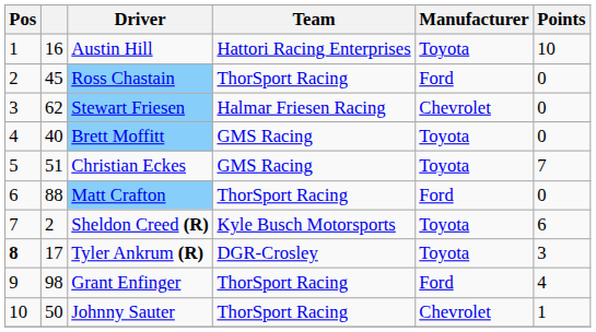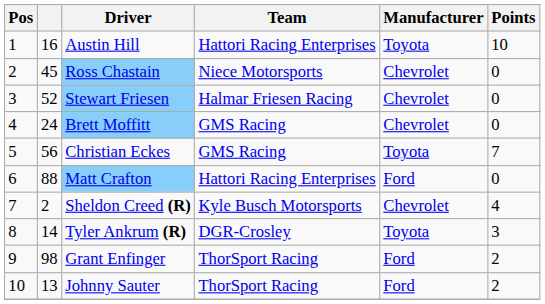Ross Chastain | Team: ThorSport Racing -> Niece Motorsports
Ross Chastain | Manufacturer: Ford -> Chevrolet
Stewart Friesen | column 2: 62 -> 52
Brett Moffitt | column 2: 40 -> 24
Brett Moffitt | Manufacturer: Toyota -> Chevrolet
Christian Eckes | column 2: 51 -> 56
Matt Crafton | Team: ThorSport Racing -> Hattori Racing Enterprises
Sheldon Creed (R) | Manufacturer: Toyota -> Chevrolet
Sheldon Creed (R) | Points: 6 -> 4
Tyler Ankrum (R) | Pos: bold -> normal
Tyler Ankrum (R) | column 2: 17 -> 14
Grant Enfinger | Points: 4 -> 2
Johnny Sauter | column 2: 50 -> 13
Johnny Sauter | Manufacturer: Chevrolet -> Ford
Johnny Sauter | Points: 1 -> 2
